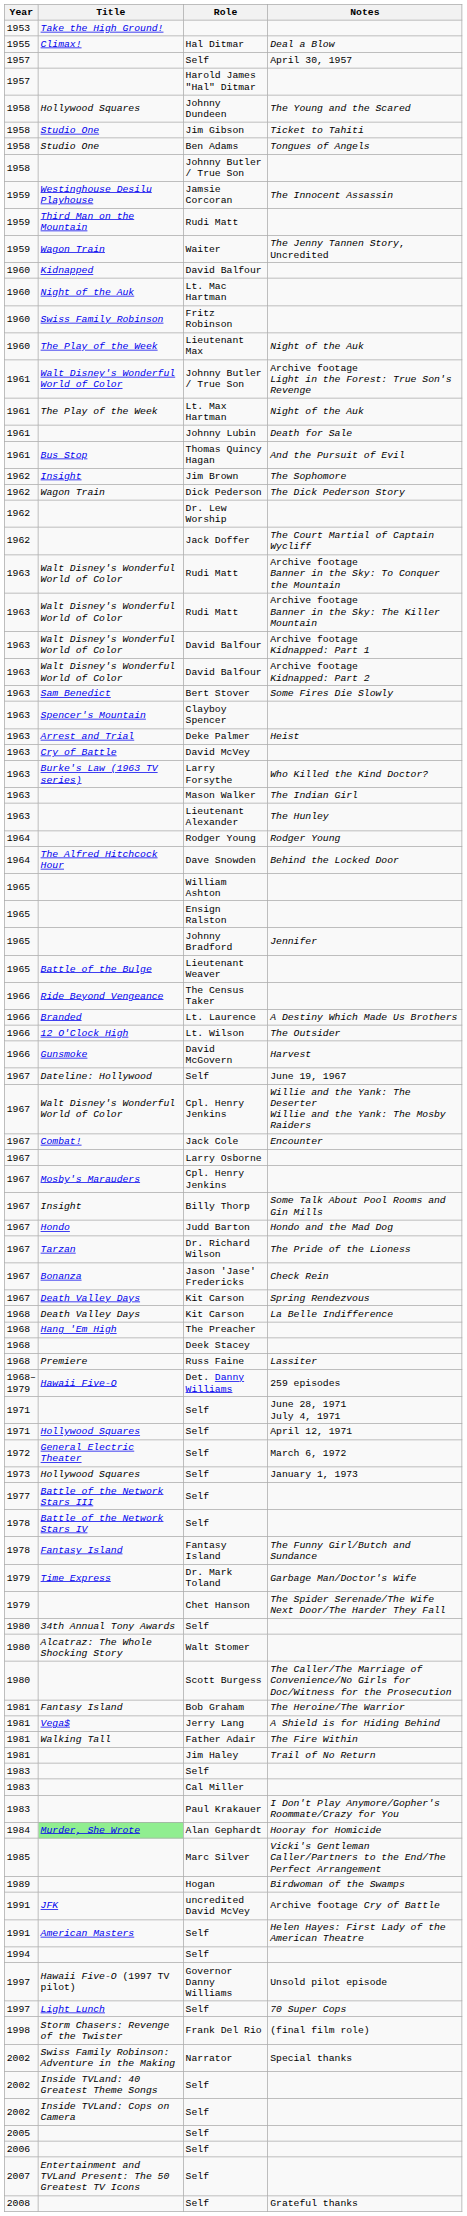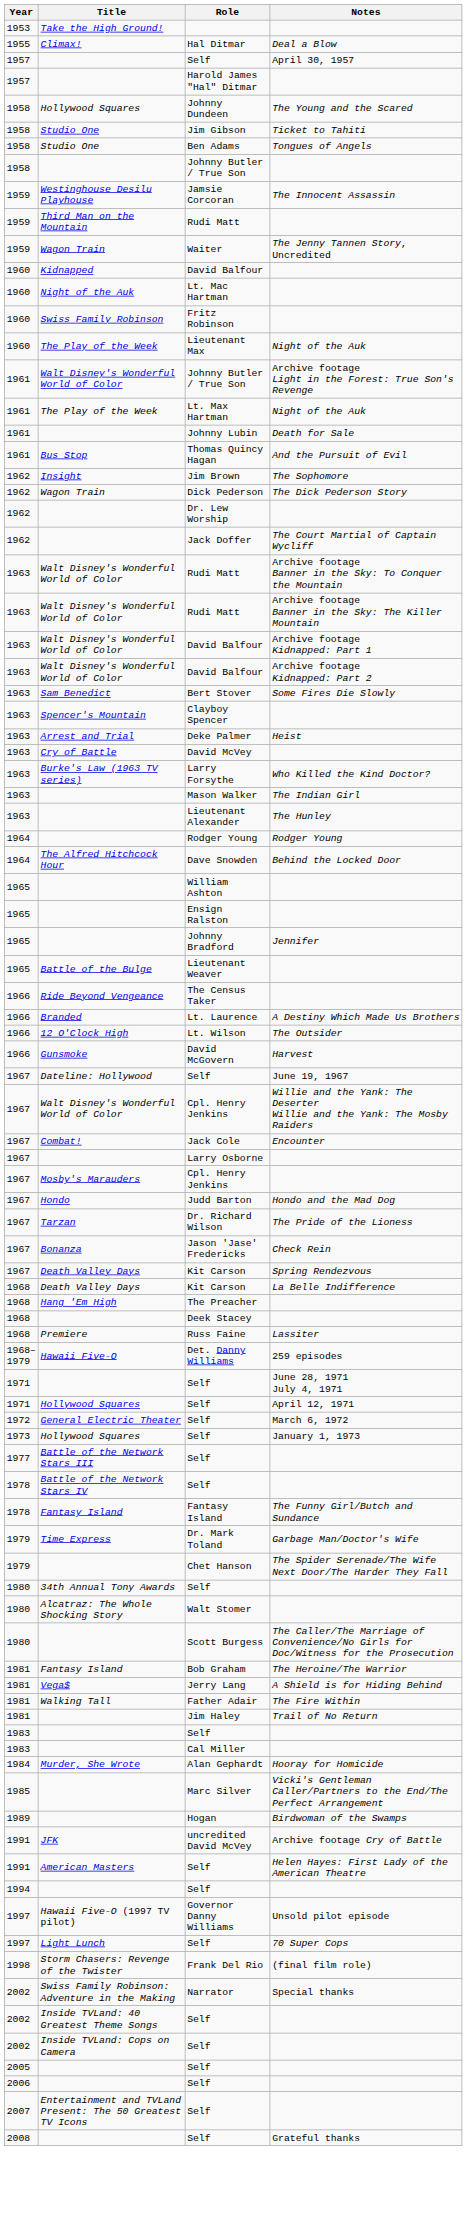- row: 1967 | Insight | Billy Thorp | Some Talk About Pool Rooms and Gin Mills
- row: 1983 | Paul Krakauer | I Don't Play Anymore/Gopher's Roommate/Crazy for You
Alan Gephardt | Title: lightgreen background -> no background
